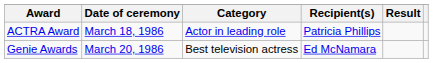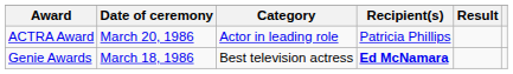ACTRA Award | Date of ceremony: March 18, 1986 -> March 20, 1986
Genie Awards | Date of ceremony: March 20, 1986 -> March 18, 1986
Genie Awards | Recipient(s): normal -> bold
